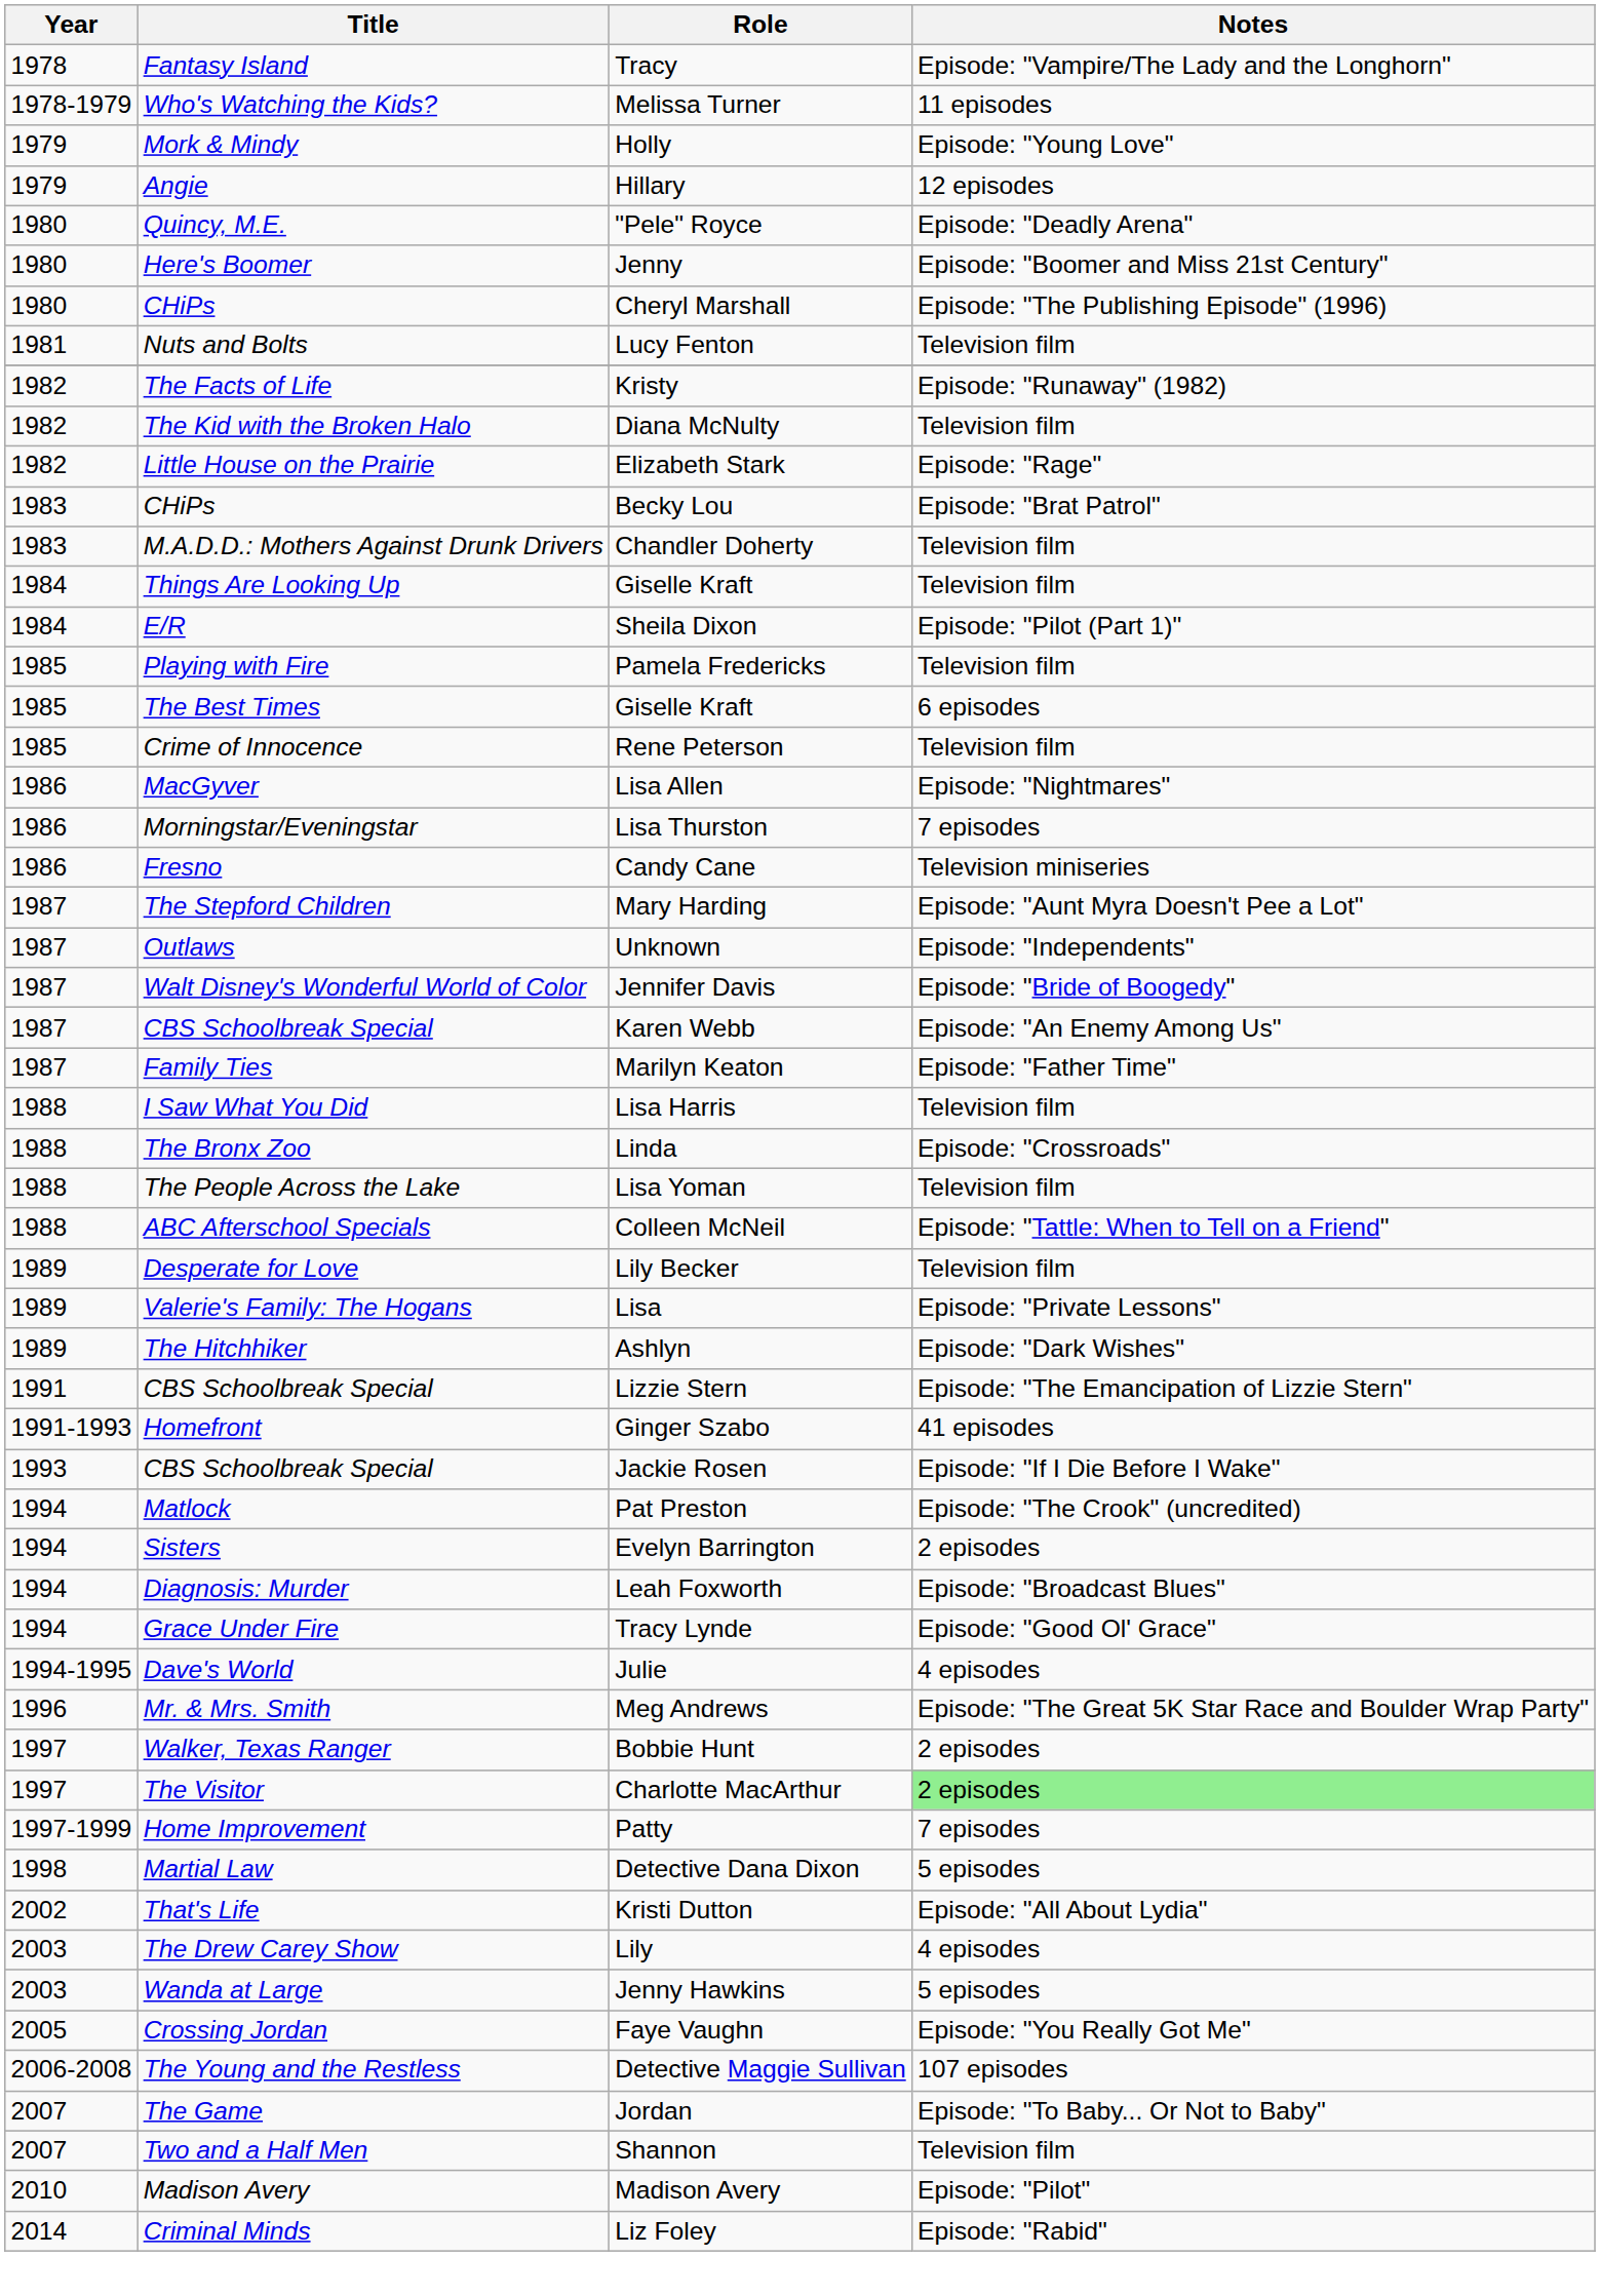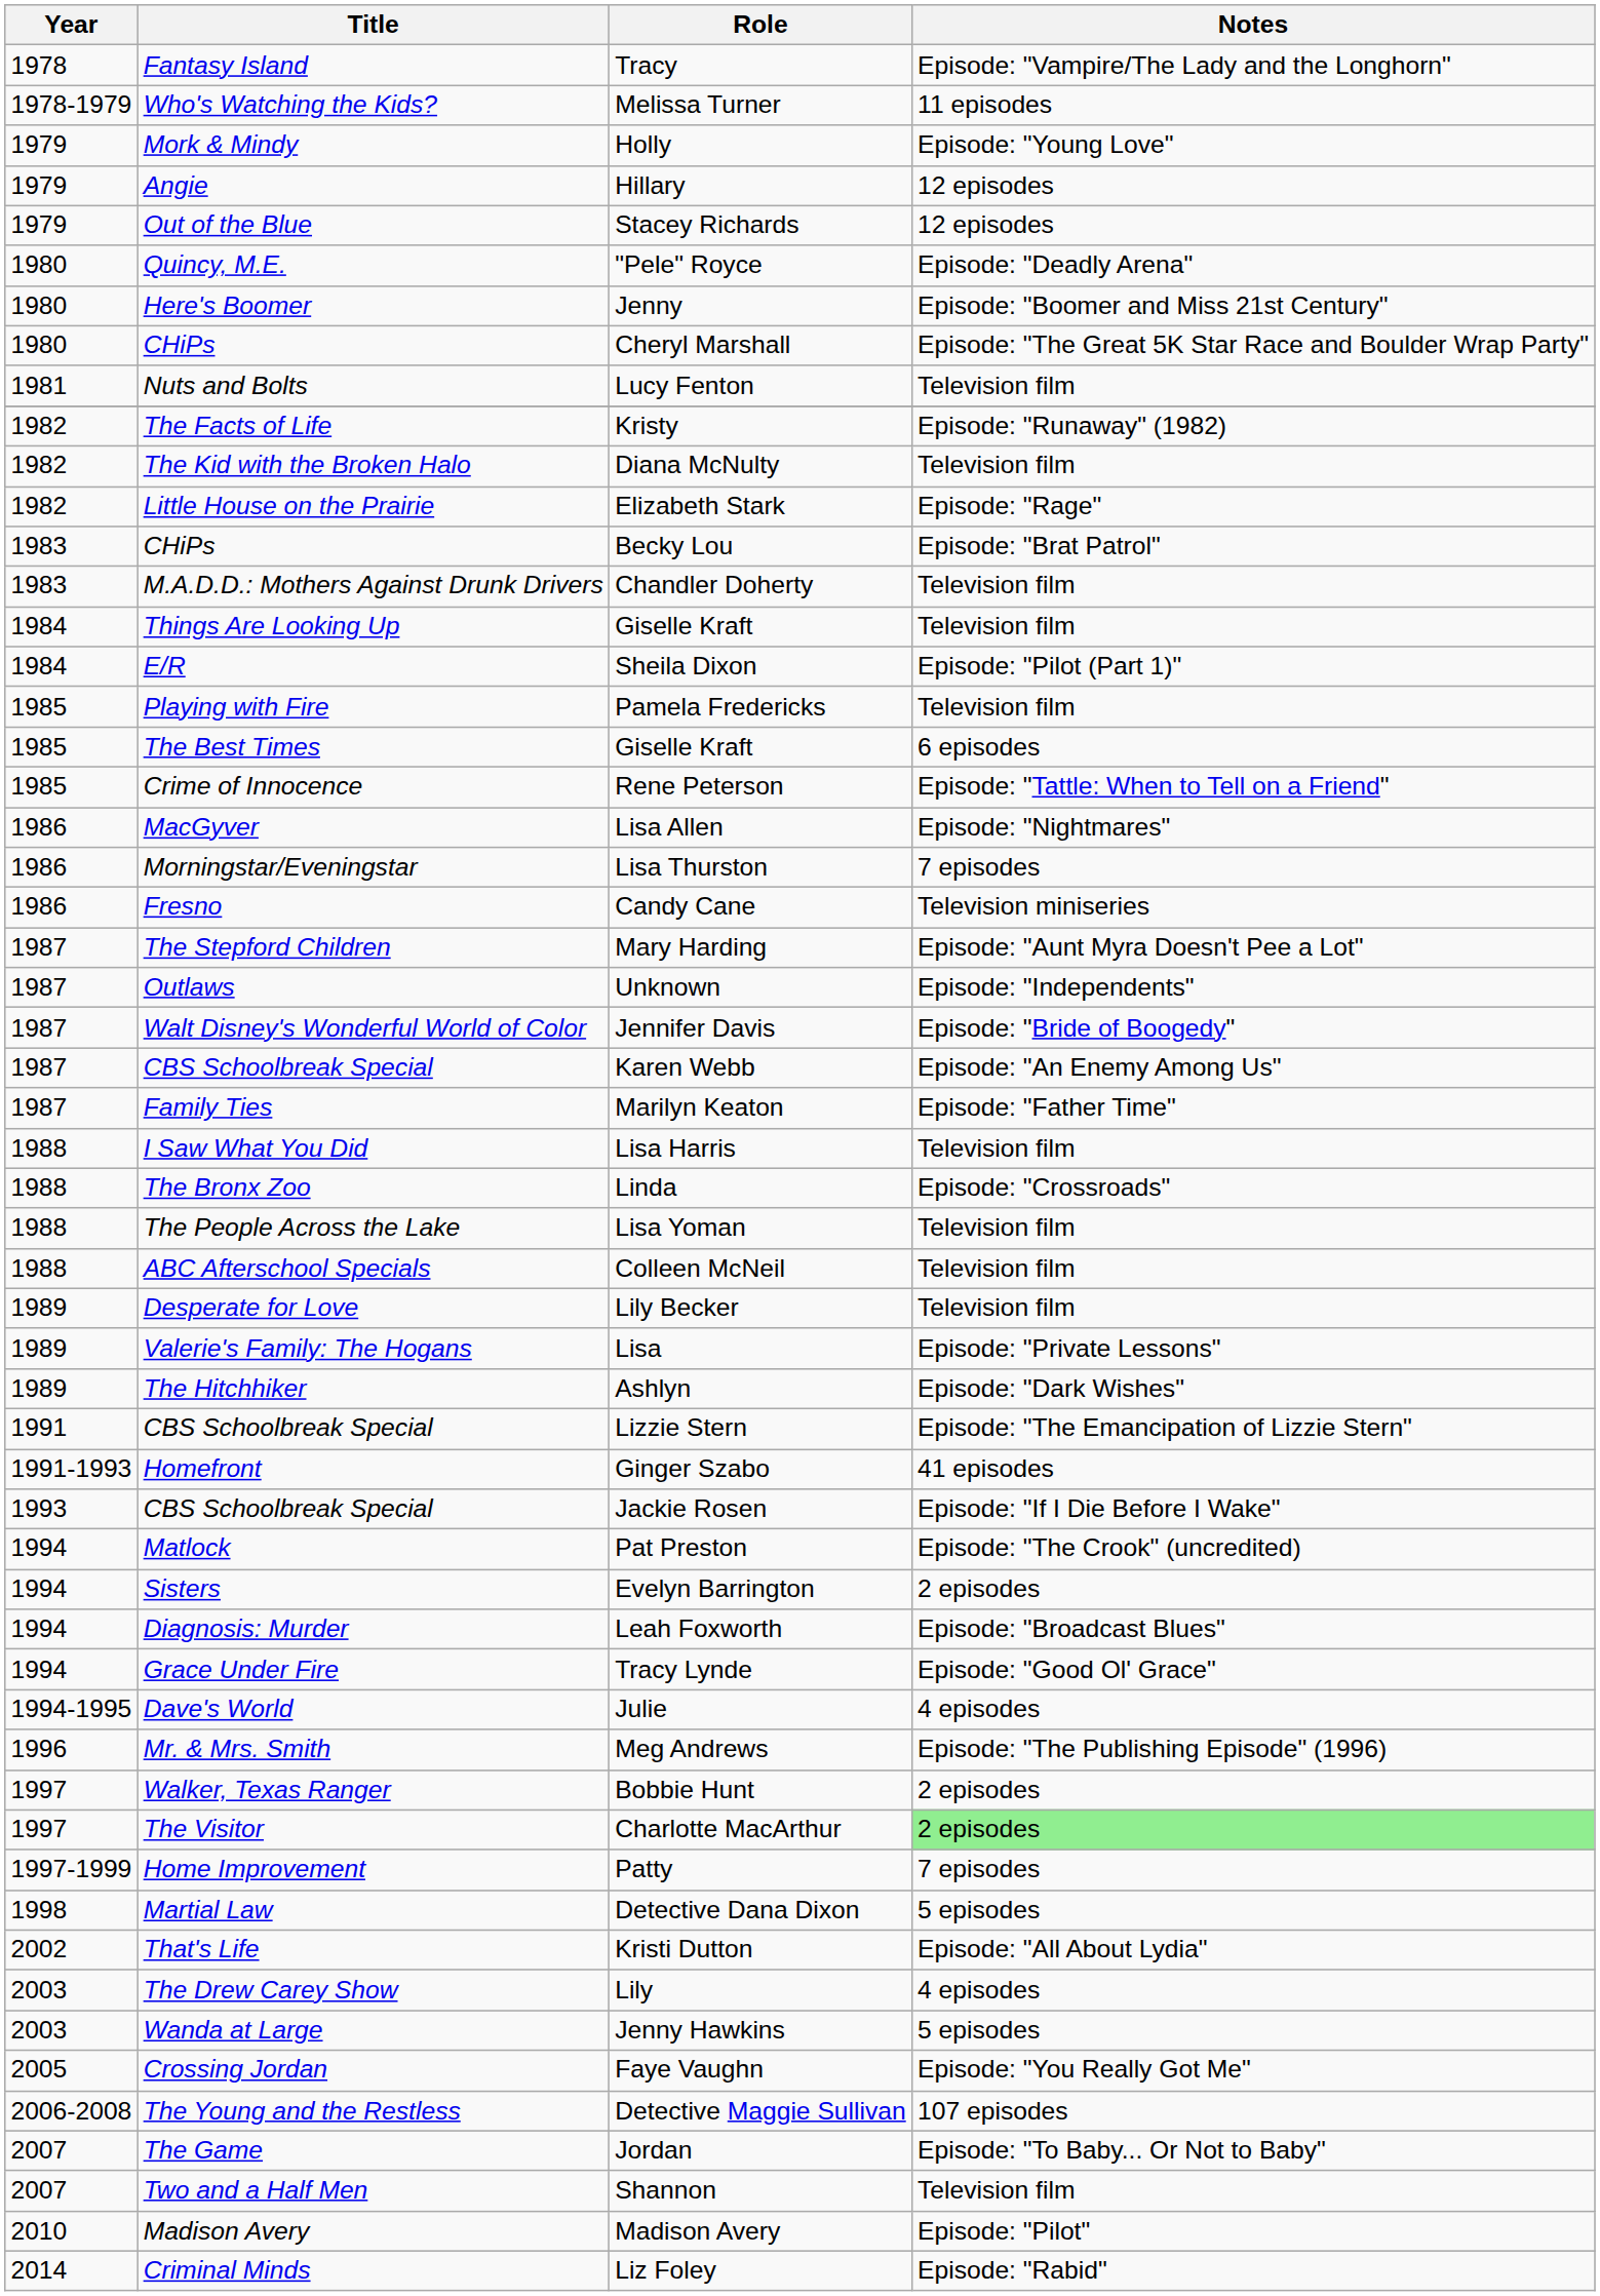+ row: 1979 | Out of the Blue | Stacey Richards | 12 episodes
Cheryl Marshall | Notes: Episode: "The Publishing Episode" (1996) -> Episode: "The Great 5K Star Race and Boulder Wrap Party"
Rene Peterson | Notes: Television film -> Episode: "Tattle: When to Tell on a Friend"
Colleen McNeil | Notes: Episode: "Tattle: When to Tell on a Friend" -> Television film
Meg Andrews | Notes: Episode: "The Great 5K Star Race and Boulder Wrap Party" -> Episode: "The Publishing Episode" (1996)
